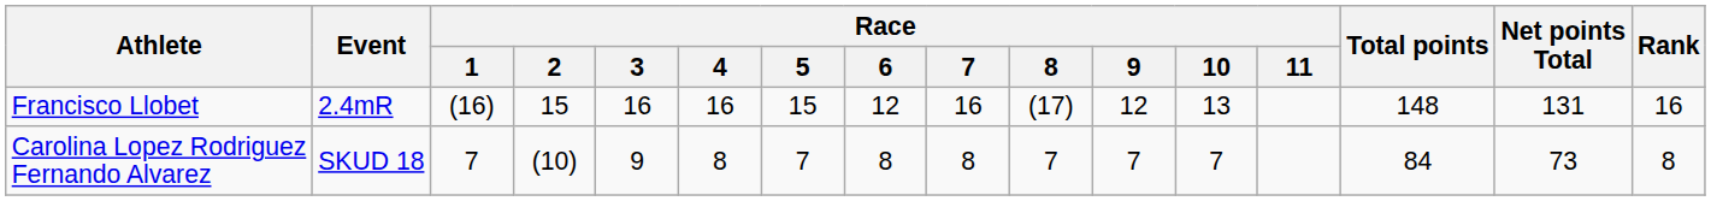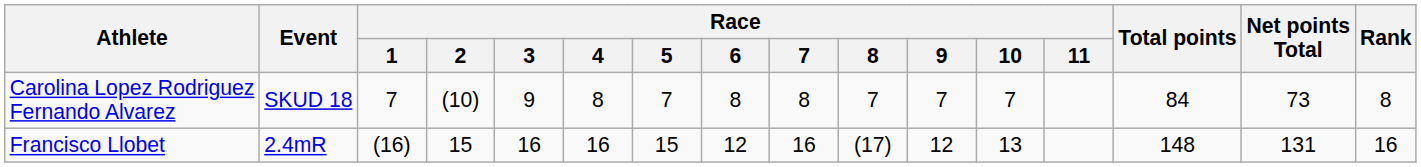rows swapped: Francisco Llobet <-> Carolina Lopez Rodriguez Fernando Alvarez
